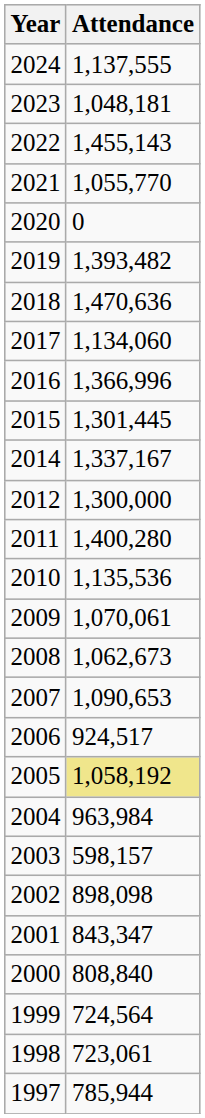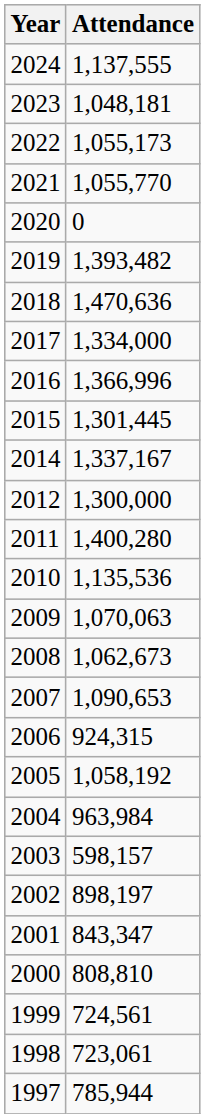2022 | Attendance: 1,455,143 -> 1,055,173
2017 | Attendance: 1,134,060 -> 1,334,000
2009 | Attendance: 1,070,061 -> 1,070,063
2006 | Attendance: 924,517 -> 924,315
2005 | Attendance: khaki background -> no background
2002 | Attendance: 898,098 -> 898,197
2000 | Attendance: 808,840 -> 808,810
1999 | Attendance: 724,564 -> 724,561
